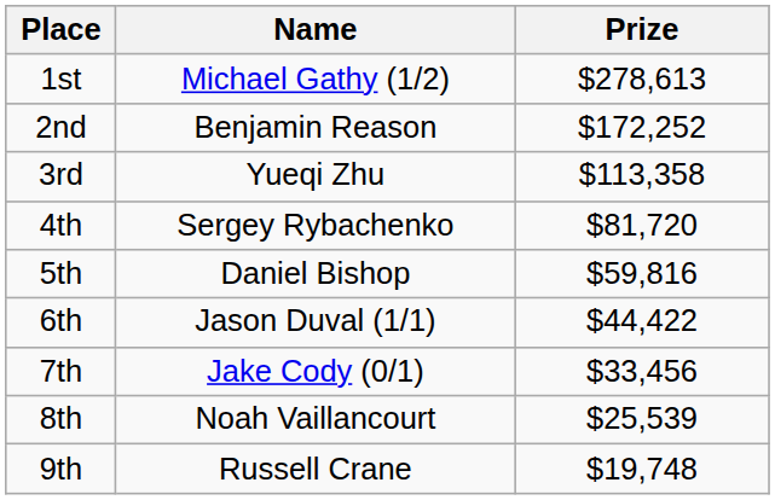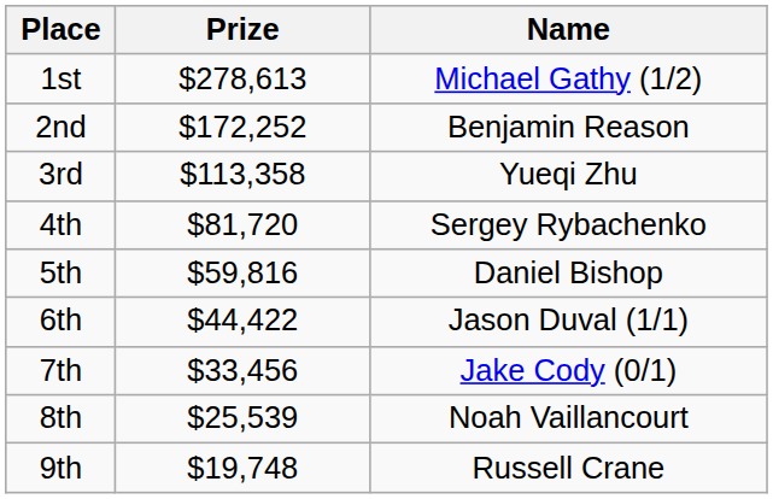columns swapped: Name <-> Prize
